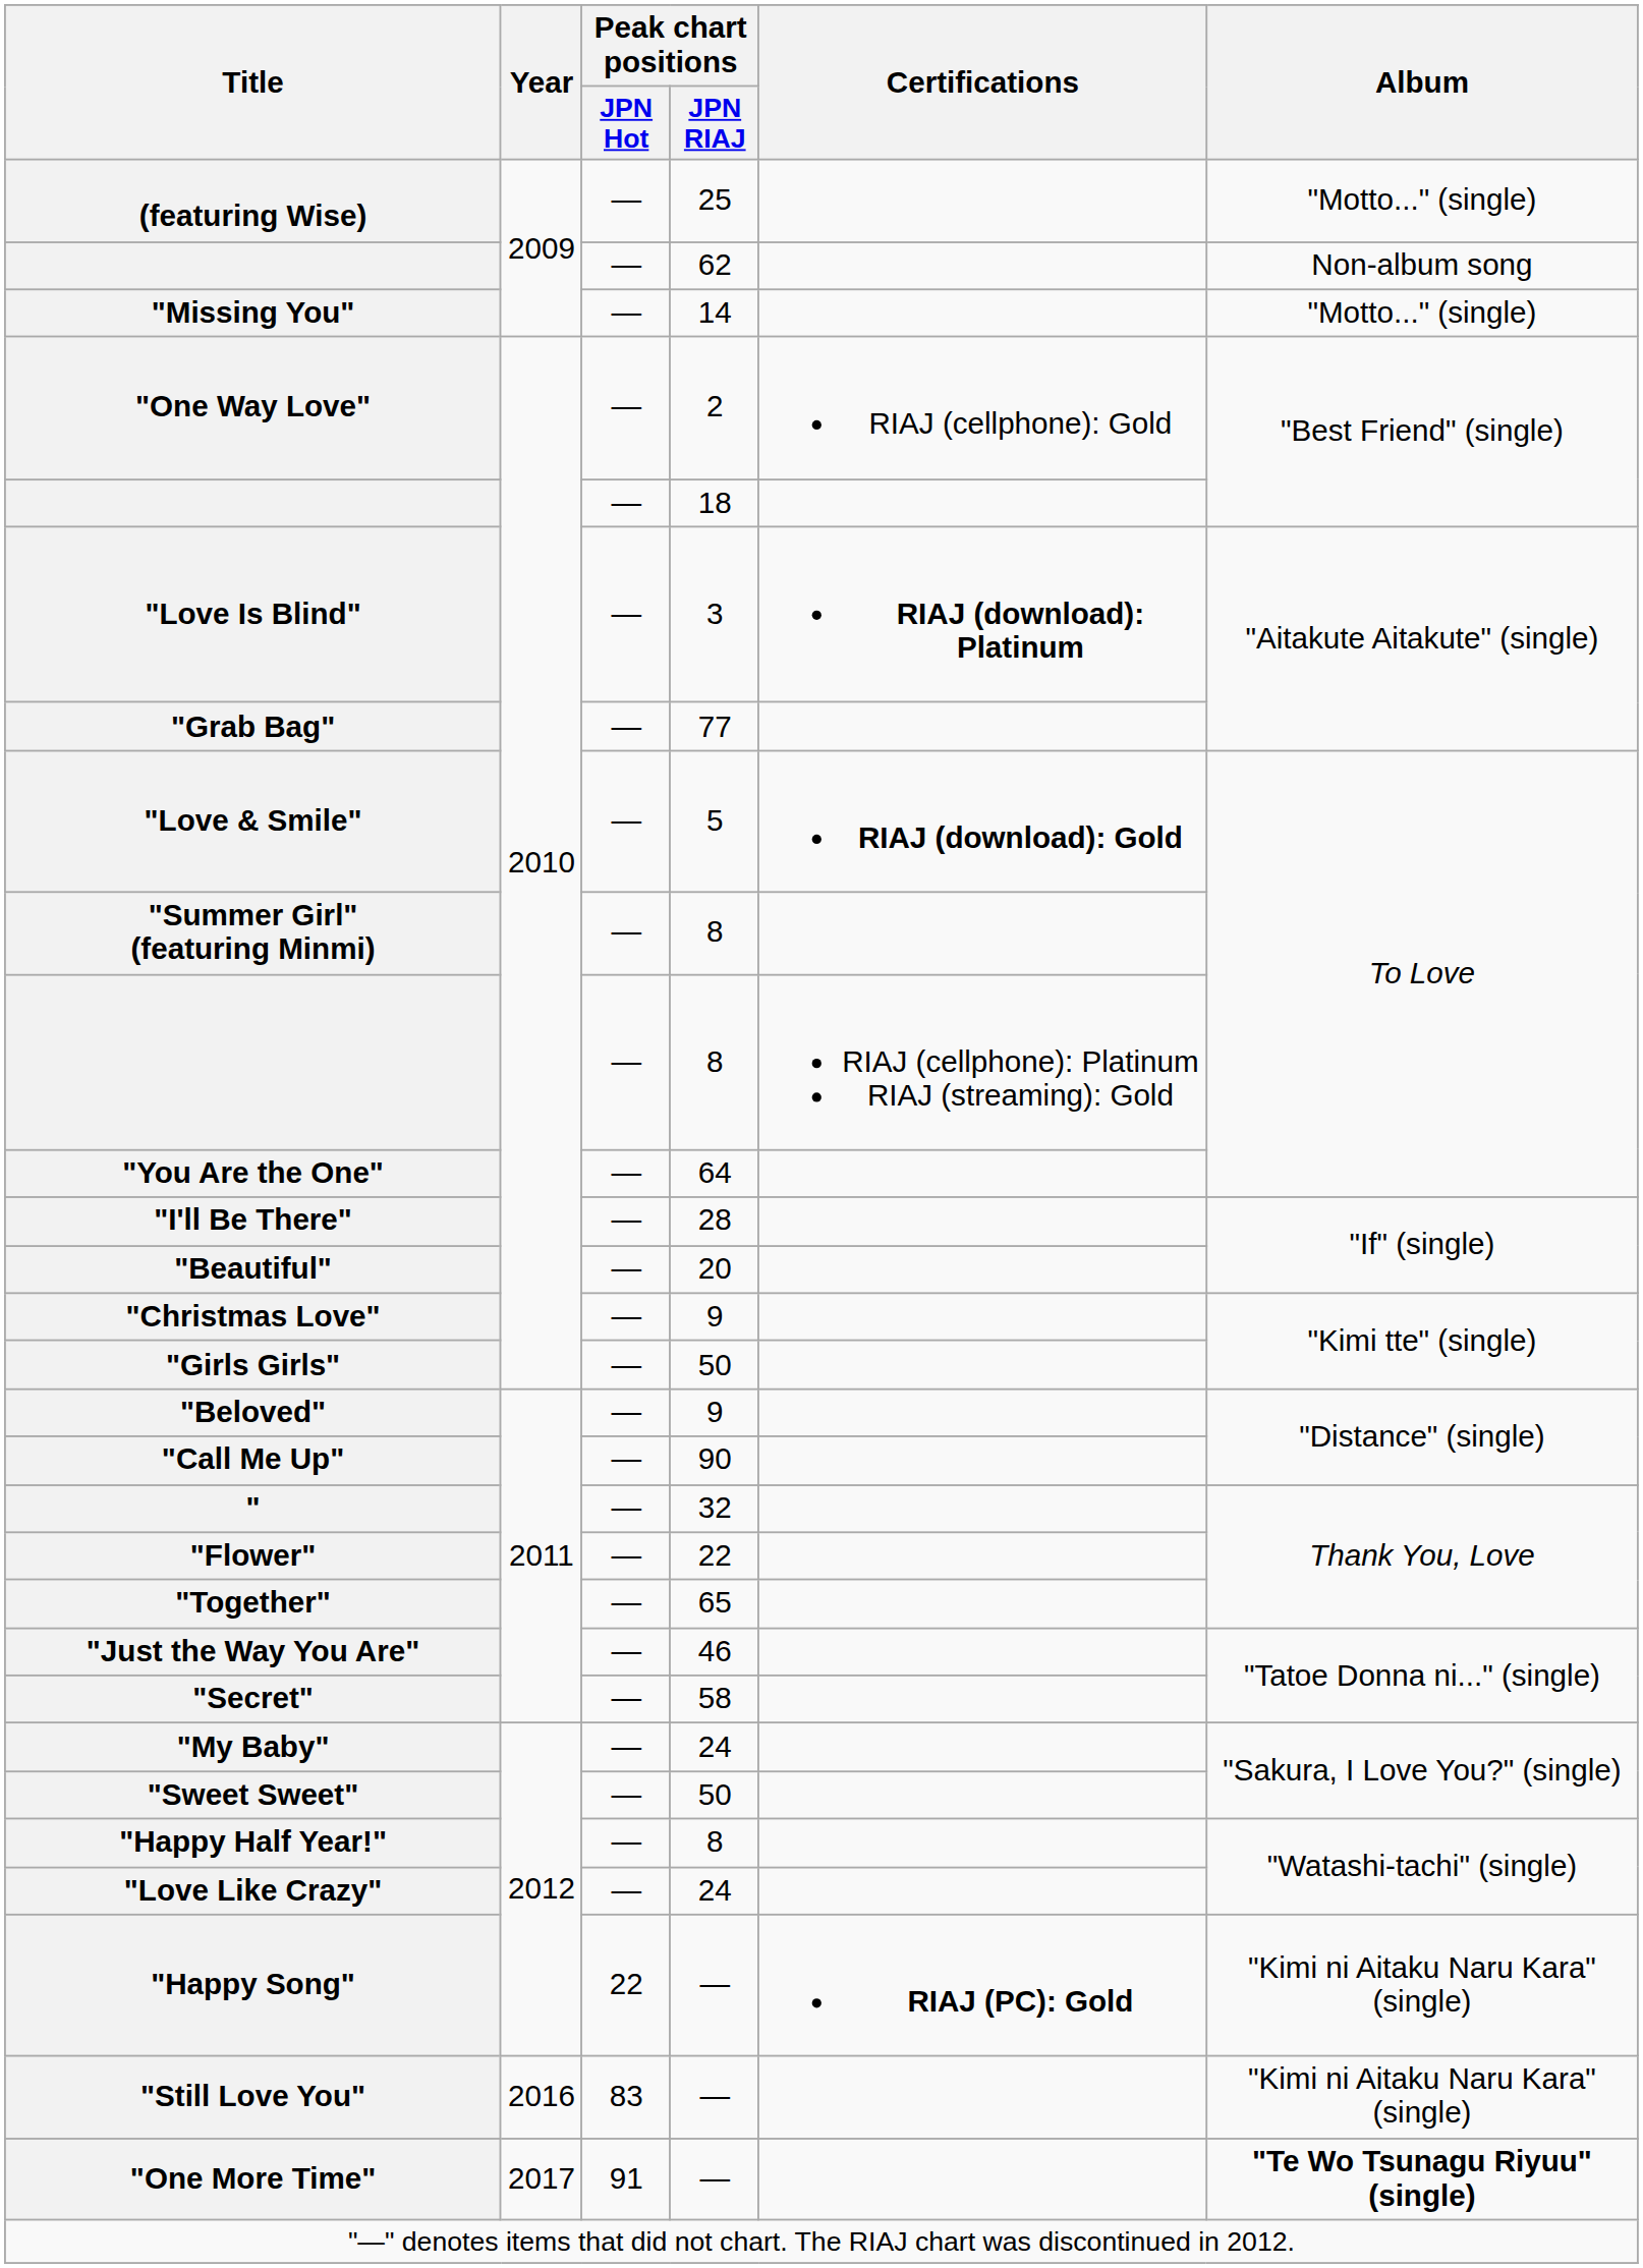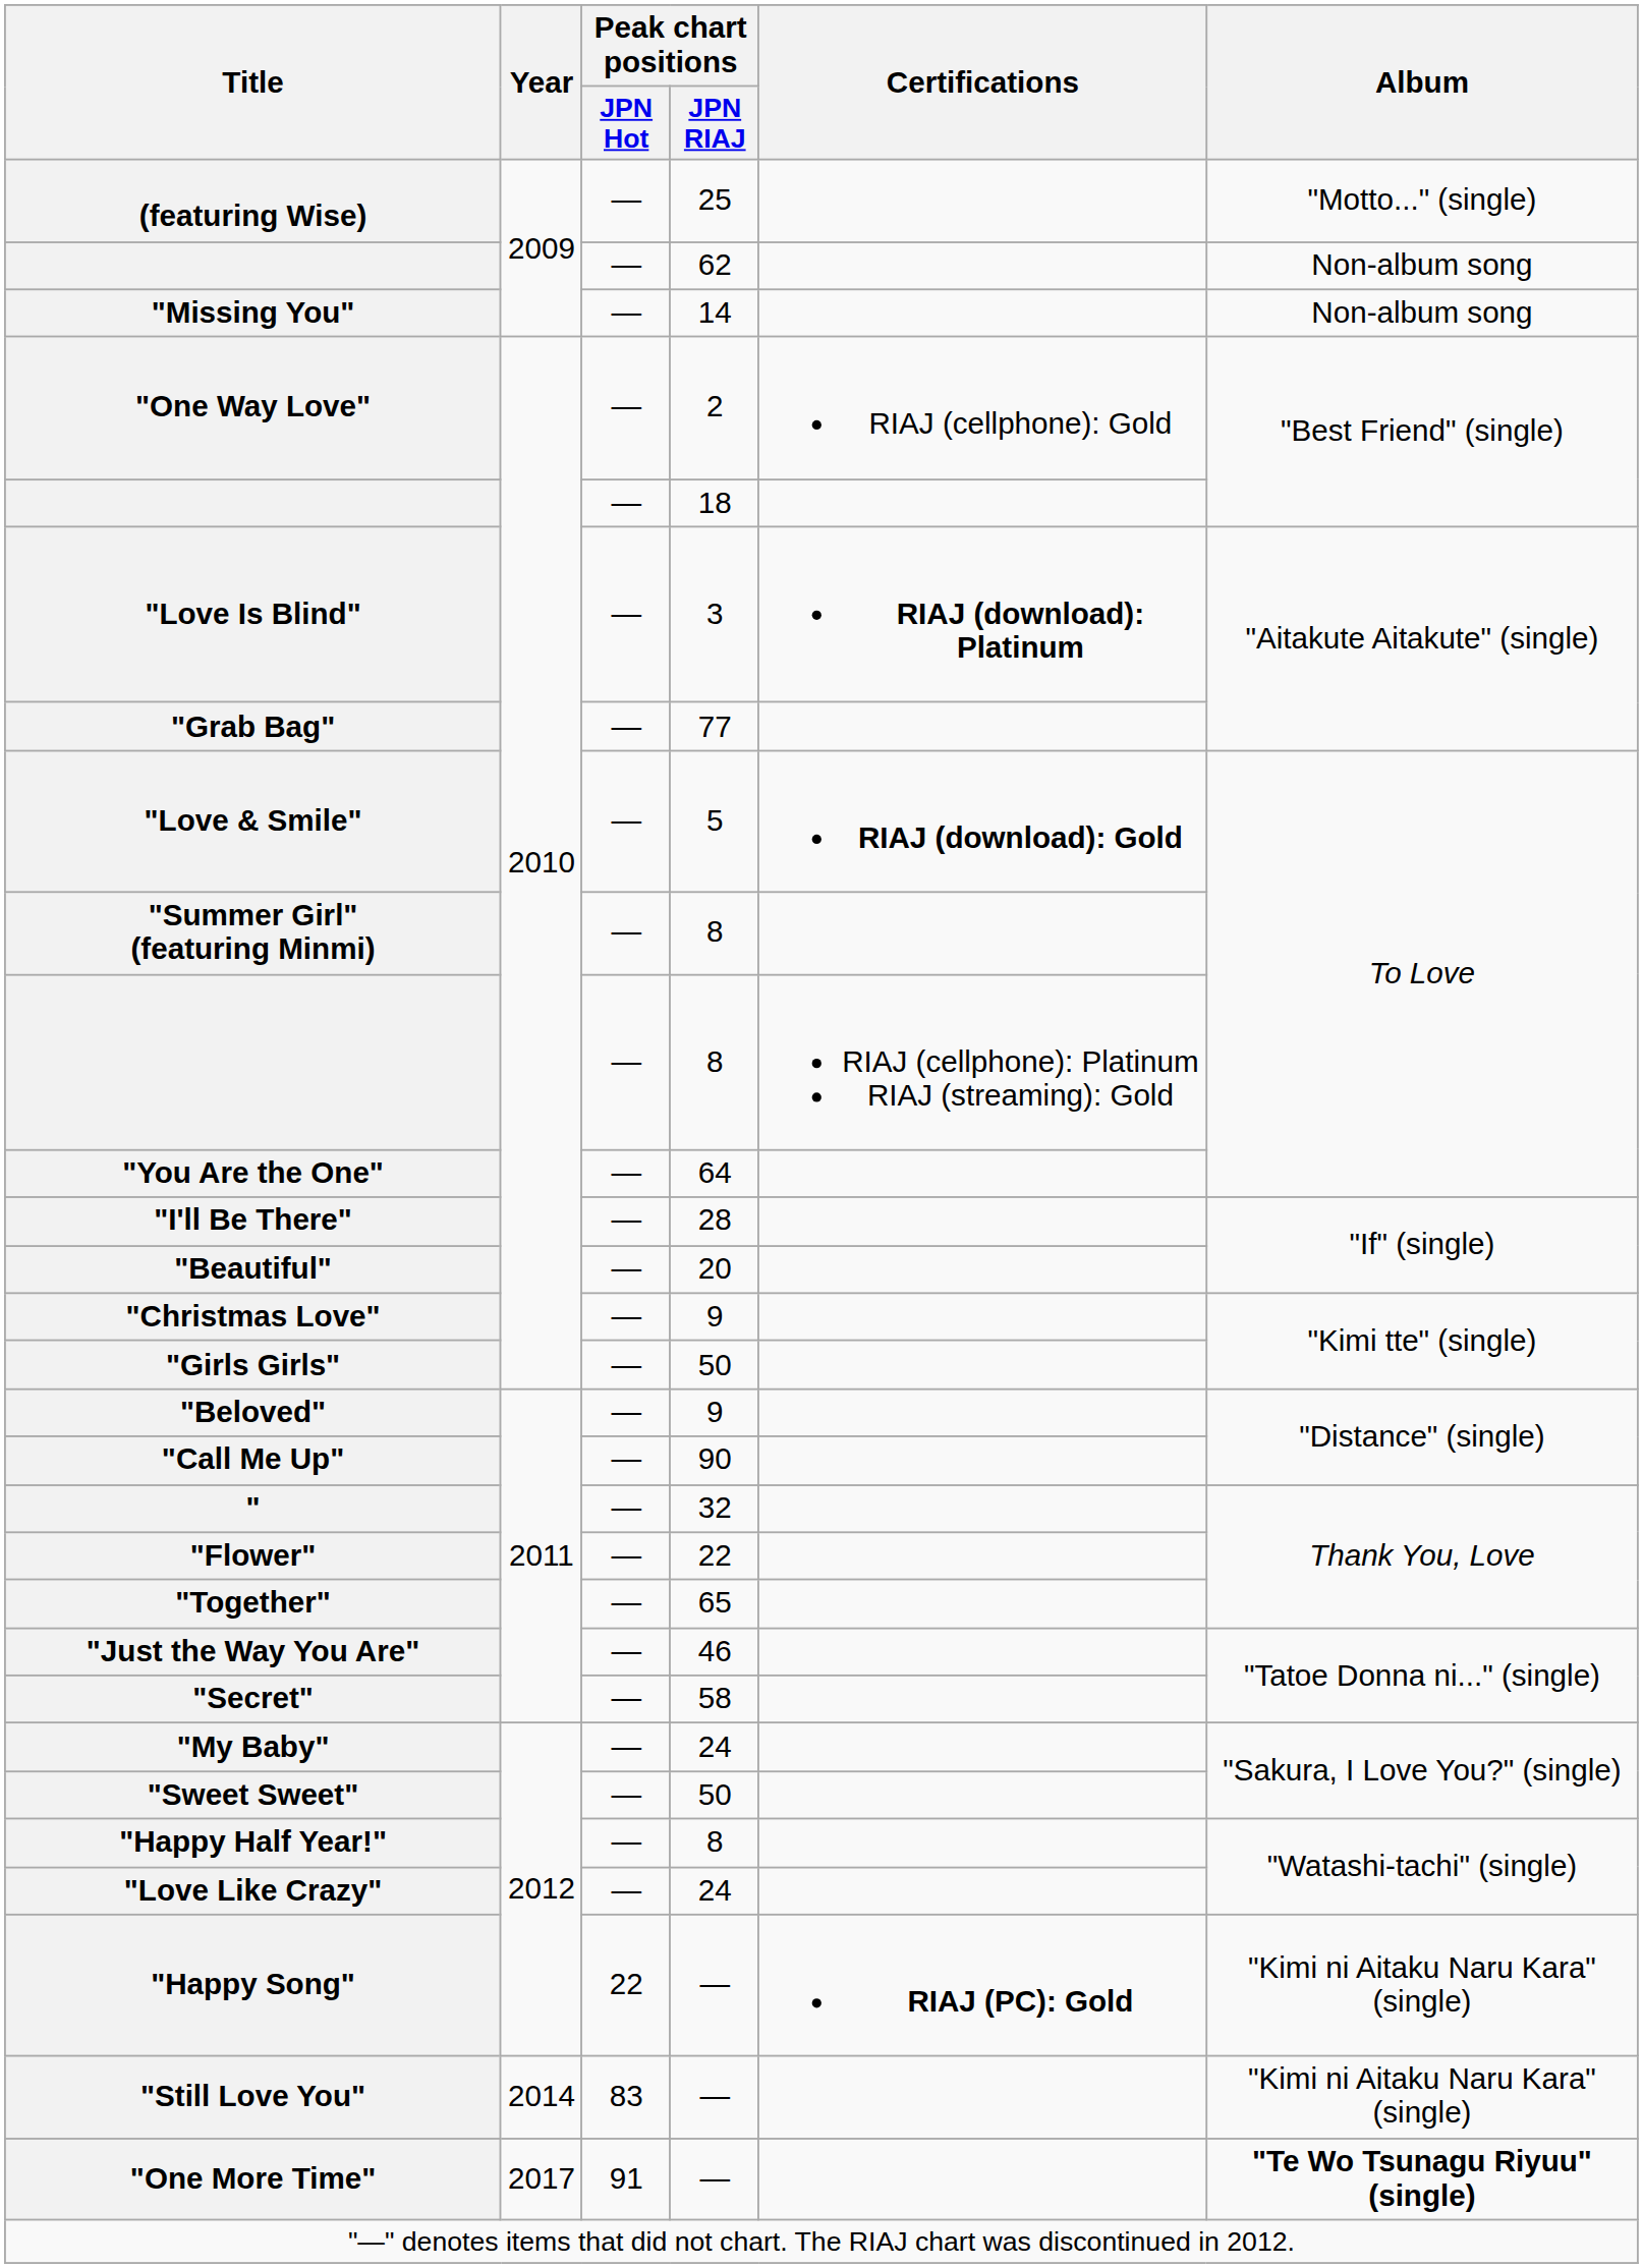"Missing You" | Album: "Motto..." (single) -> Non-album song
"Still Love You" | Year: 2016 -> 2014
